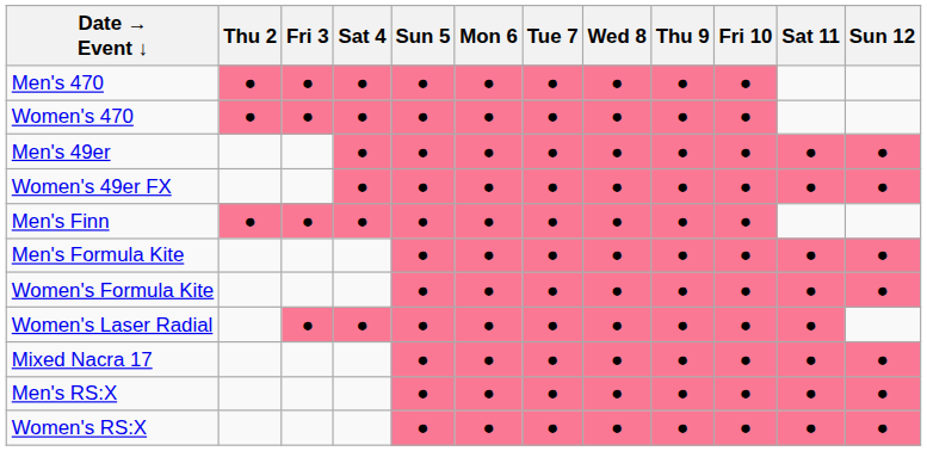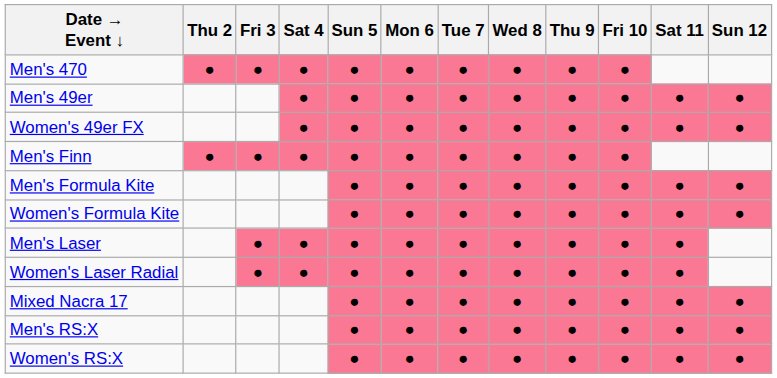- row: Women's 470 | ● | ● | ● | ● | ● | ● | ● | ● | ●
+ row: Men's Laser | ● | ● | ● | ● | ● | ● | ● | ● | ●
